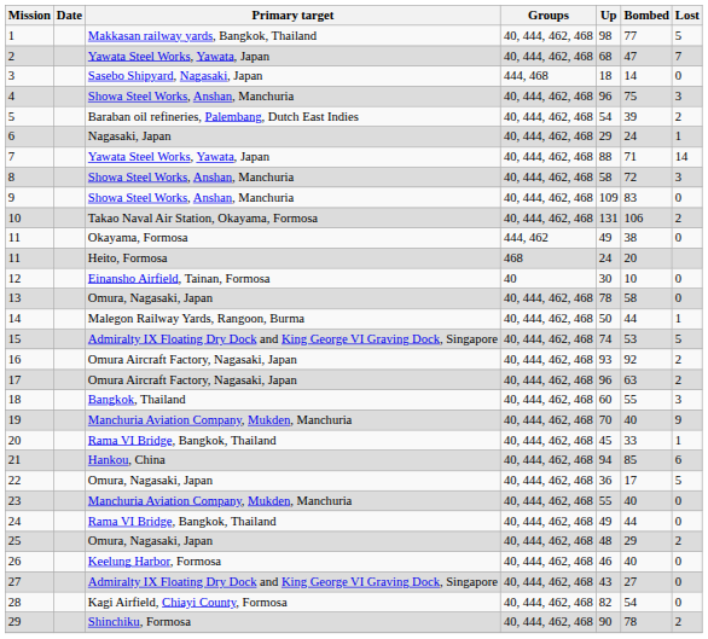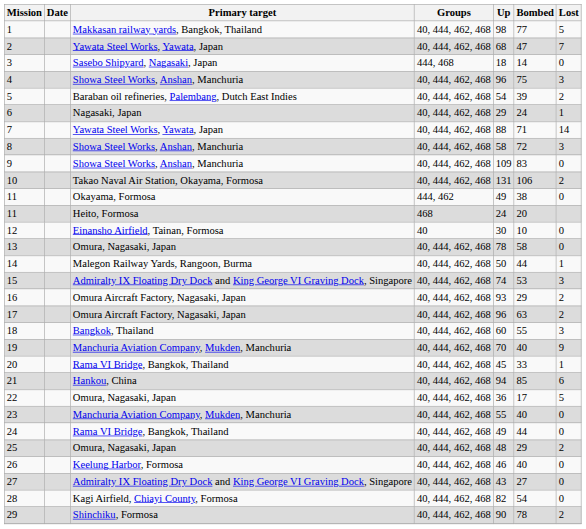15 | Lost: 5 -> 3
16 | Bombed: 92 -> 29
